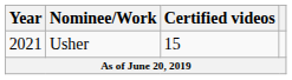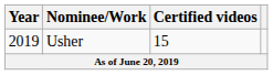Usher | Year: 2021 -> 2019
